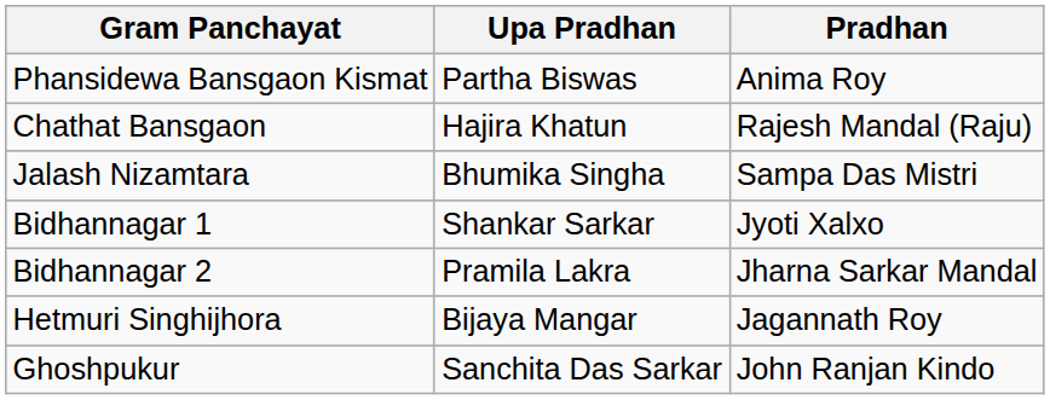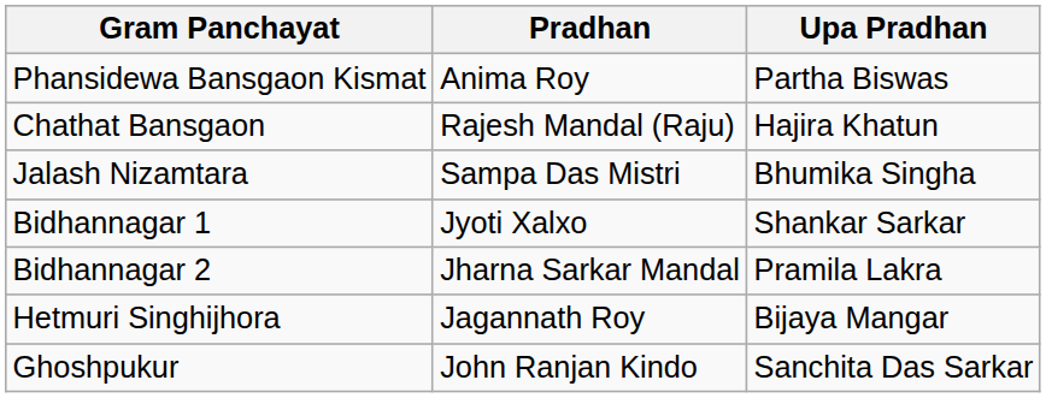columns swapped: Pradhan <-> Upa Pradhan
